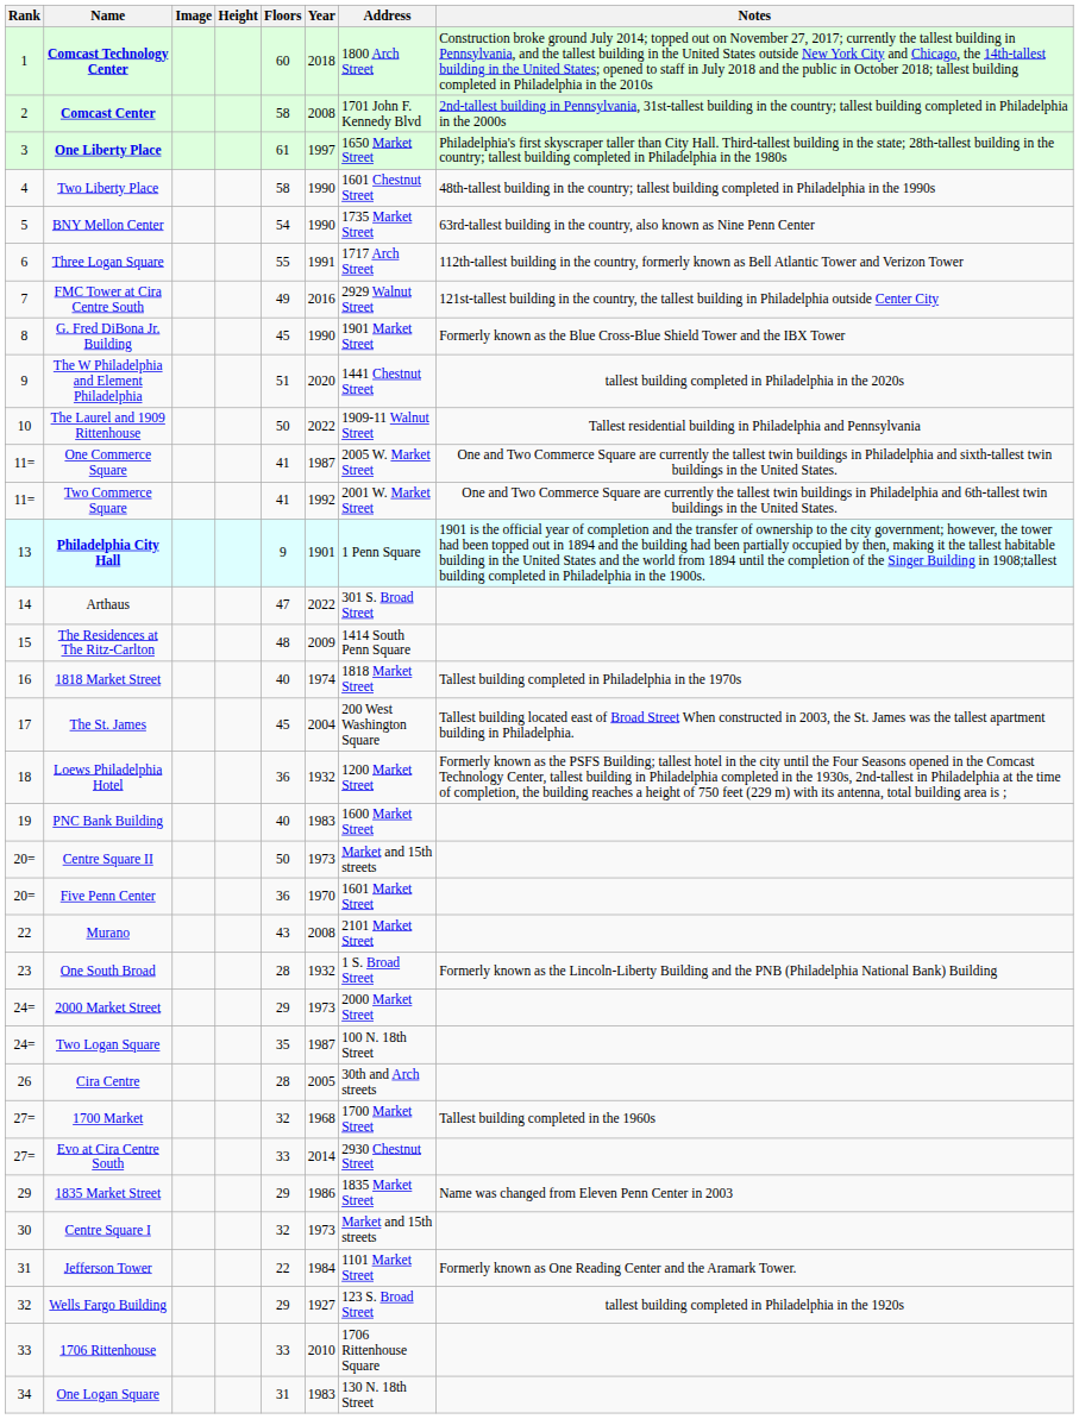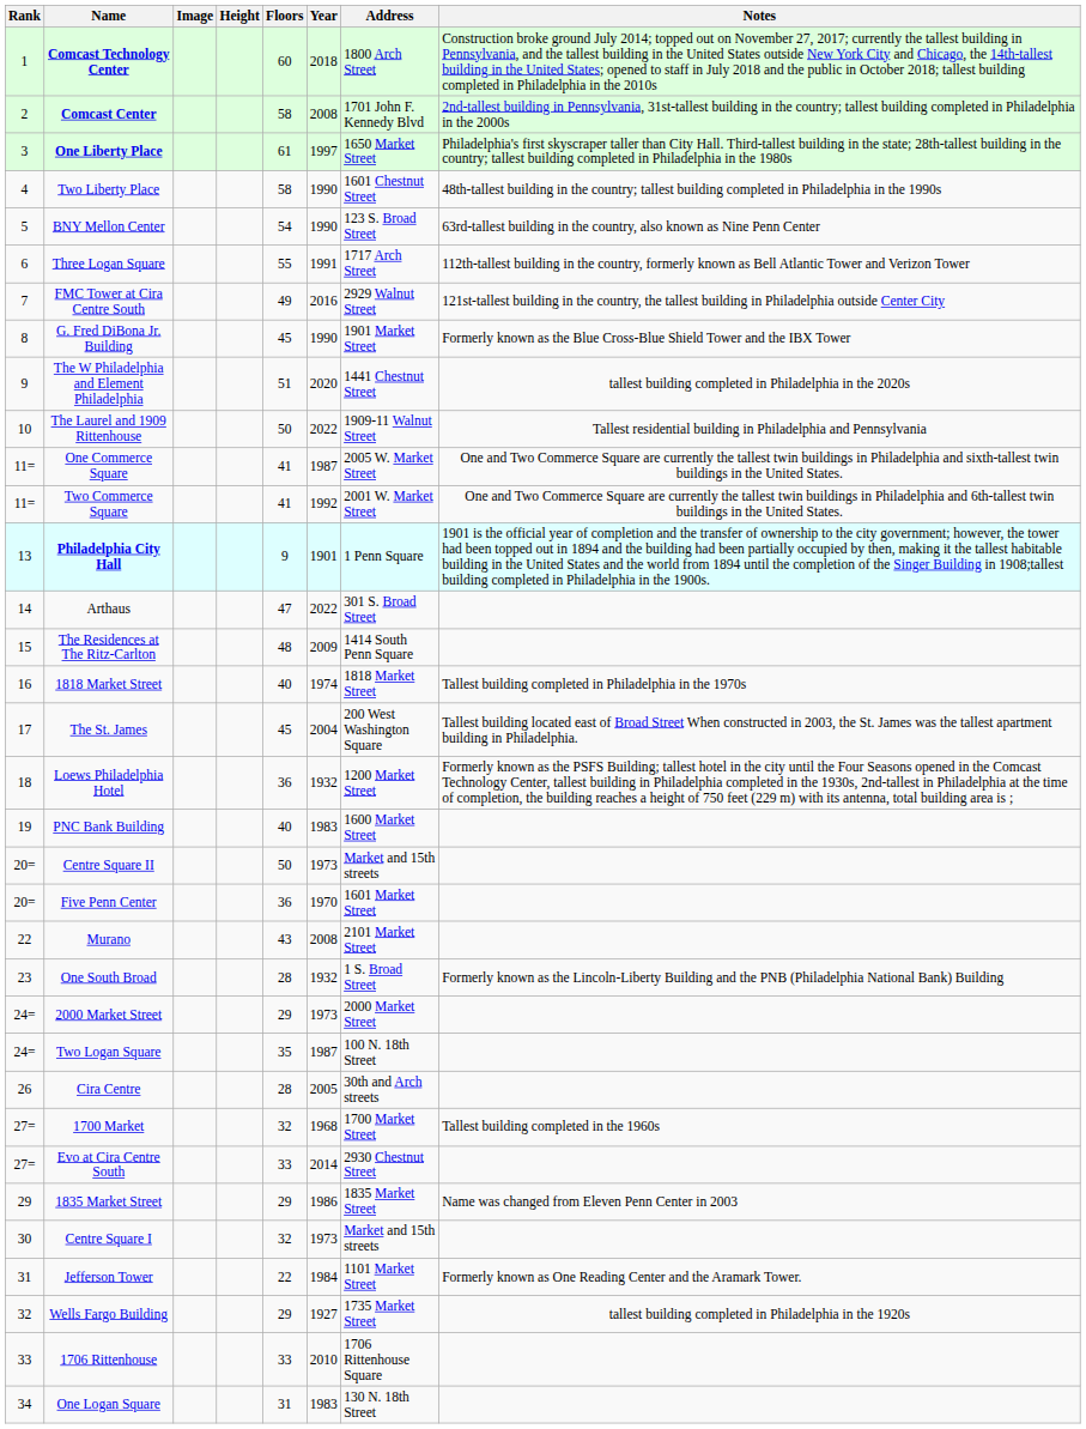BNY Mellon Center | Address: 1735 Market Street -> 123 S. Broad Street
Wells Fargo Building | Address: 123 S. Broad Street -> 1735 Market Street
